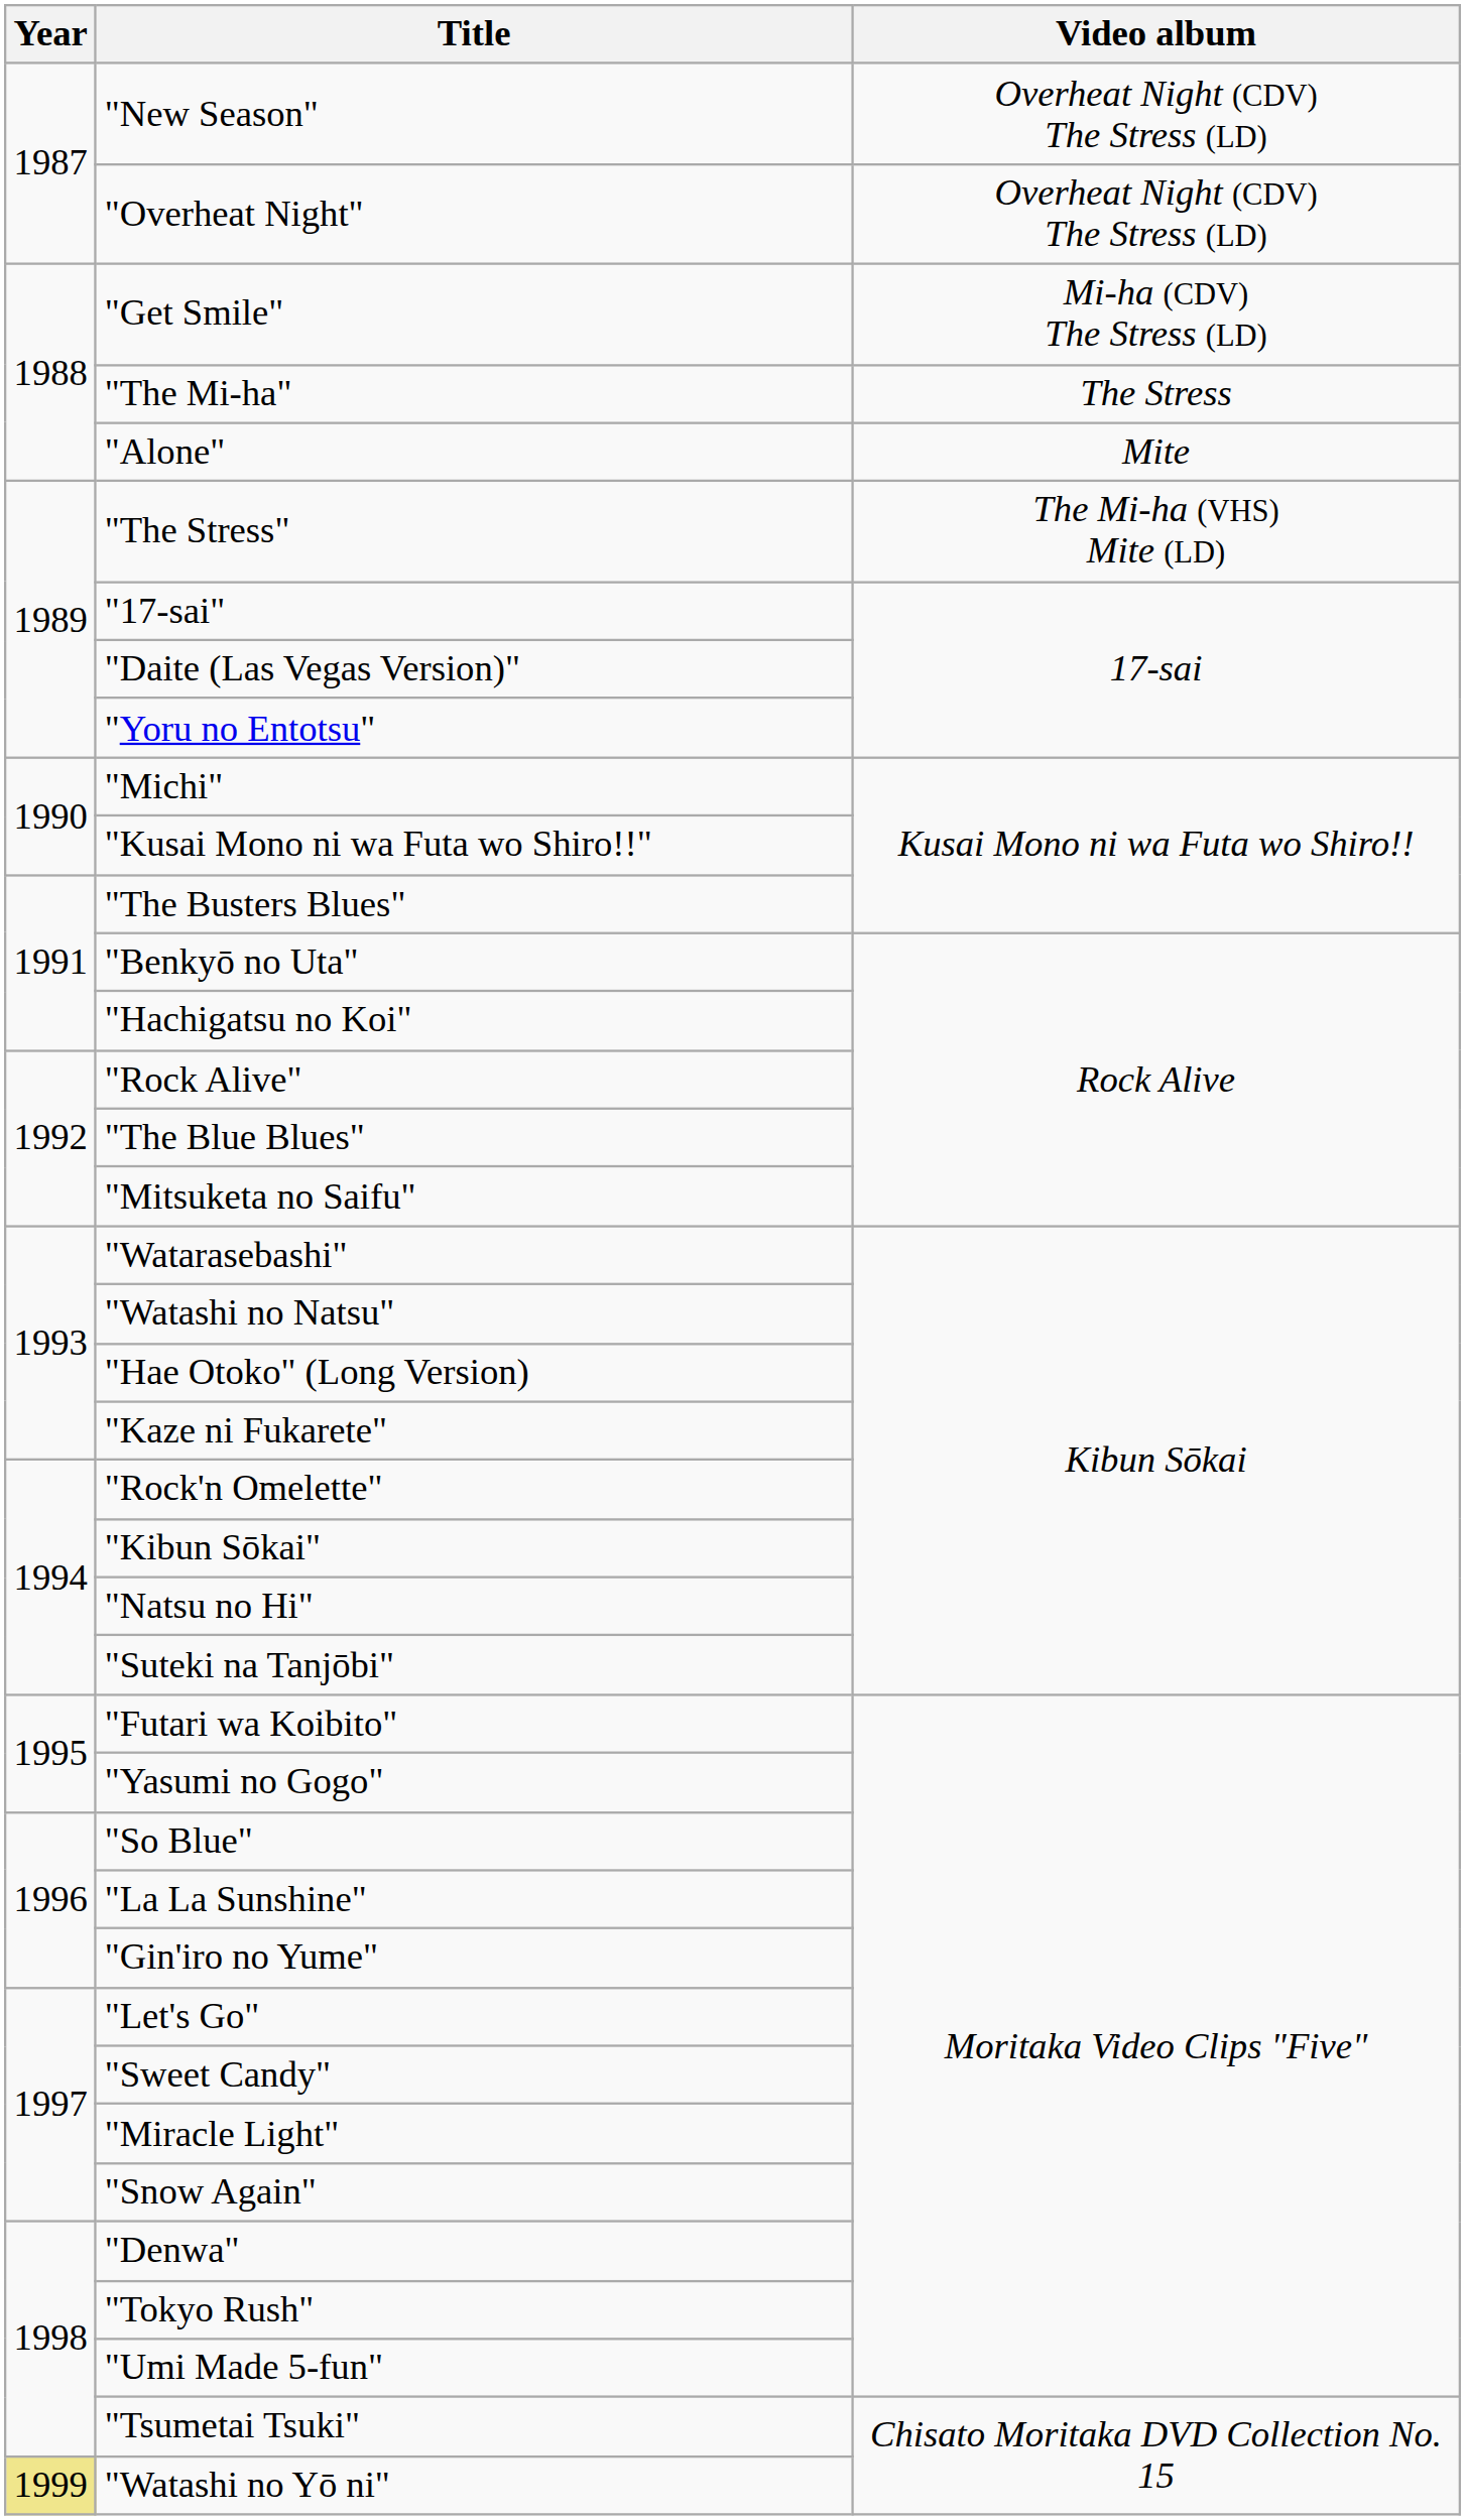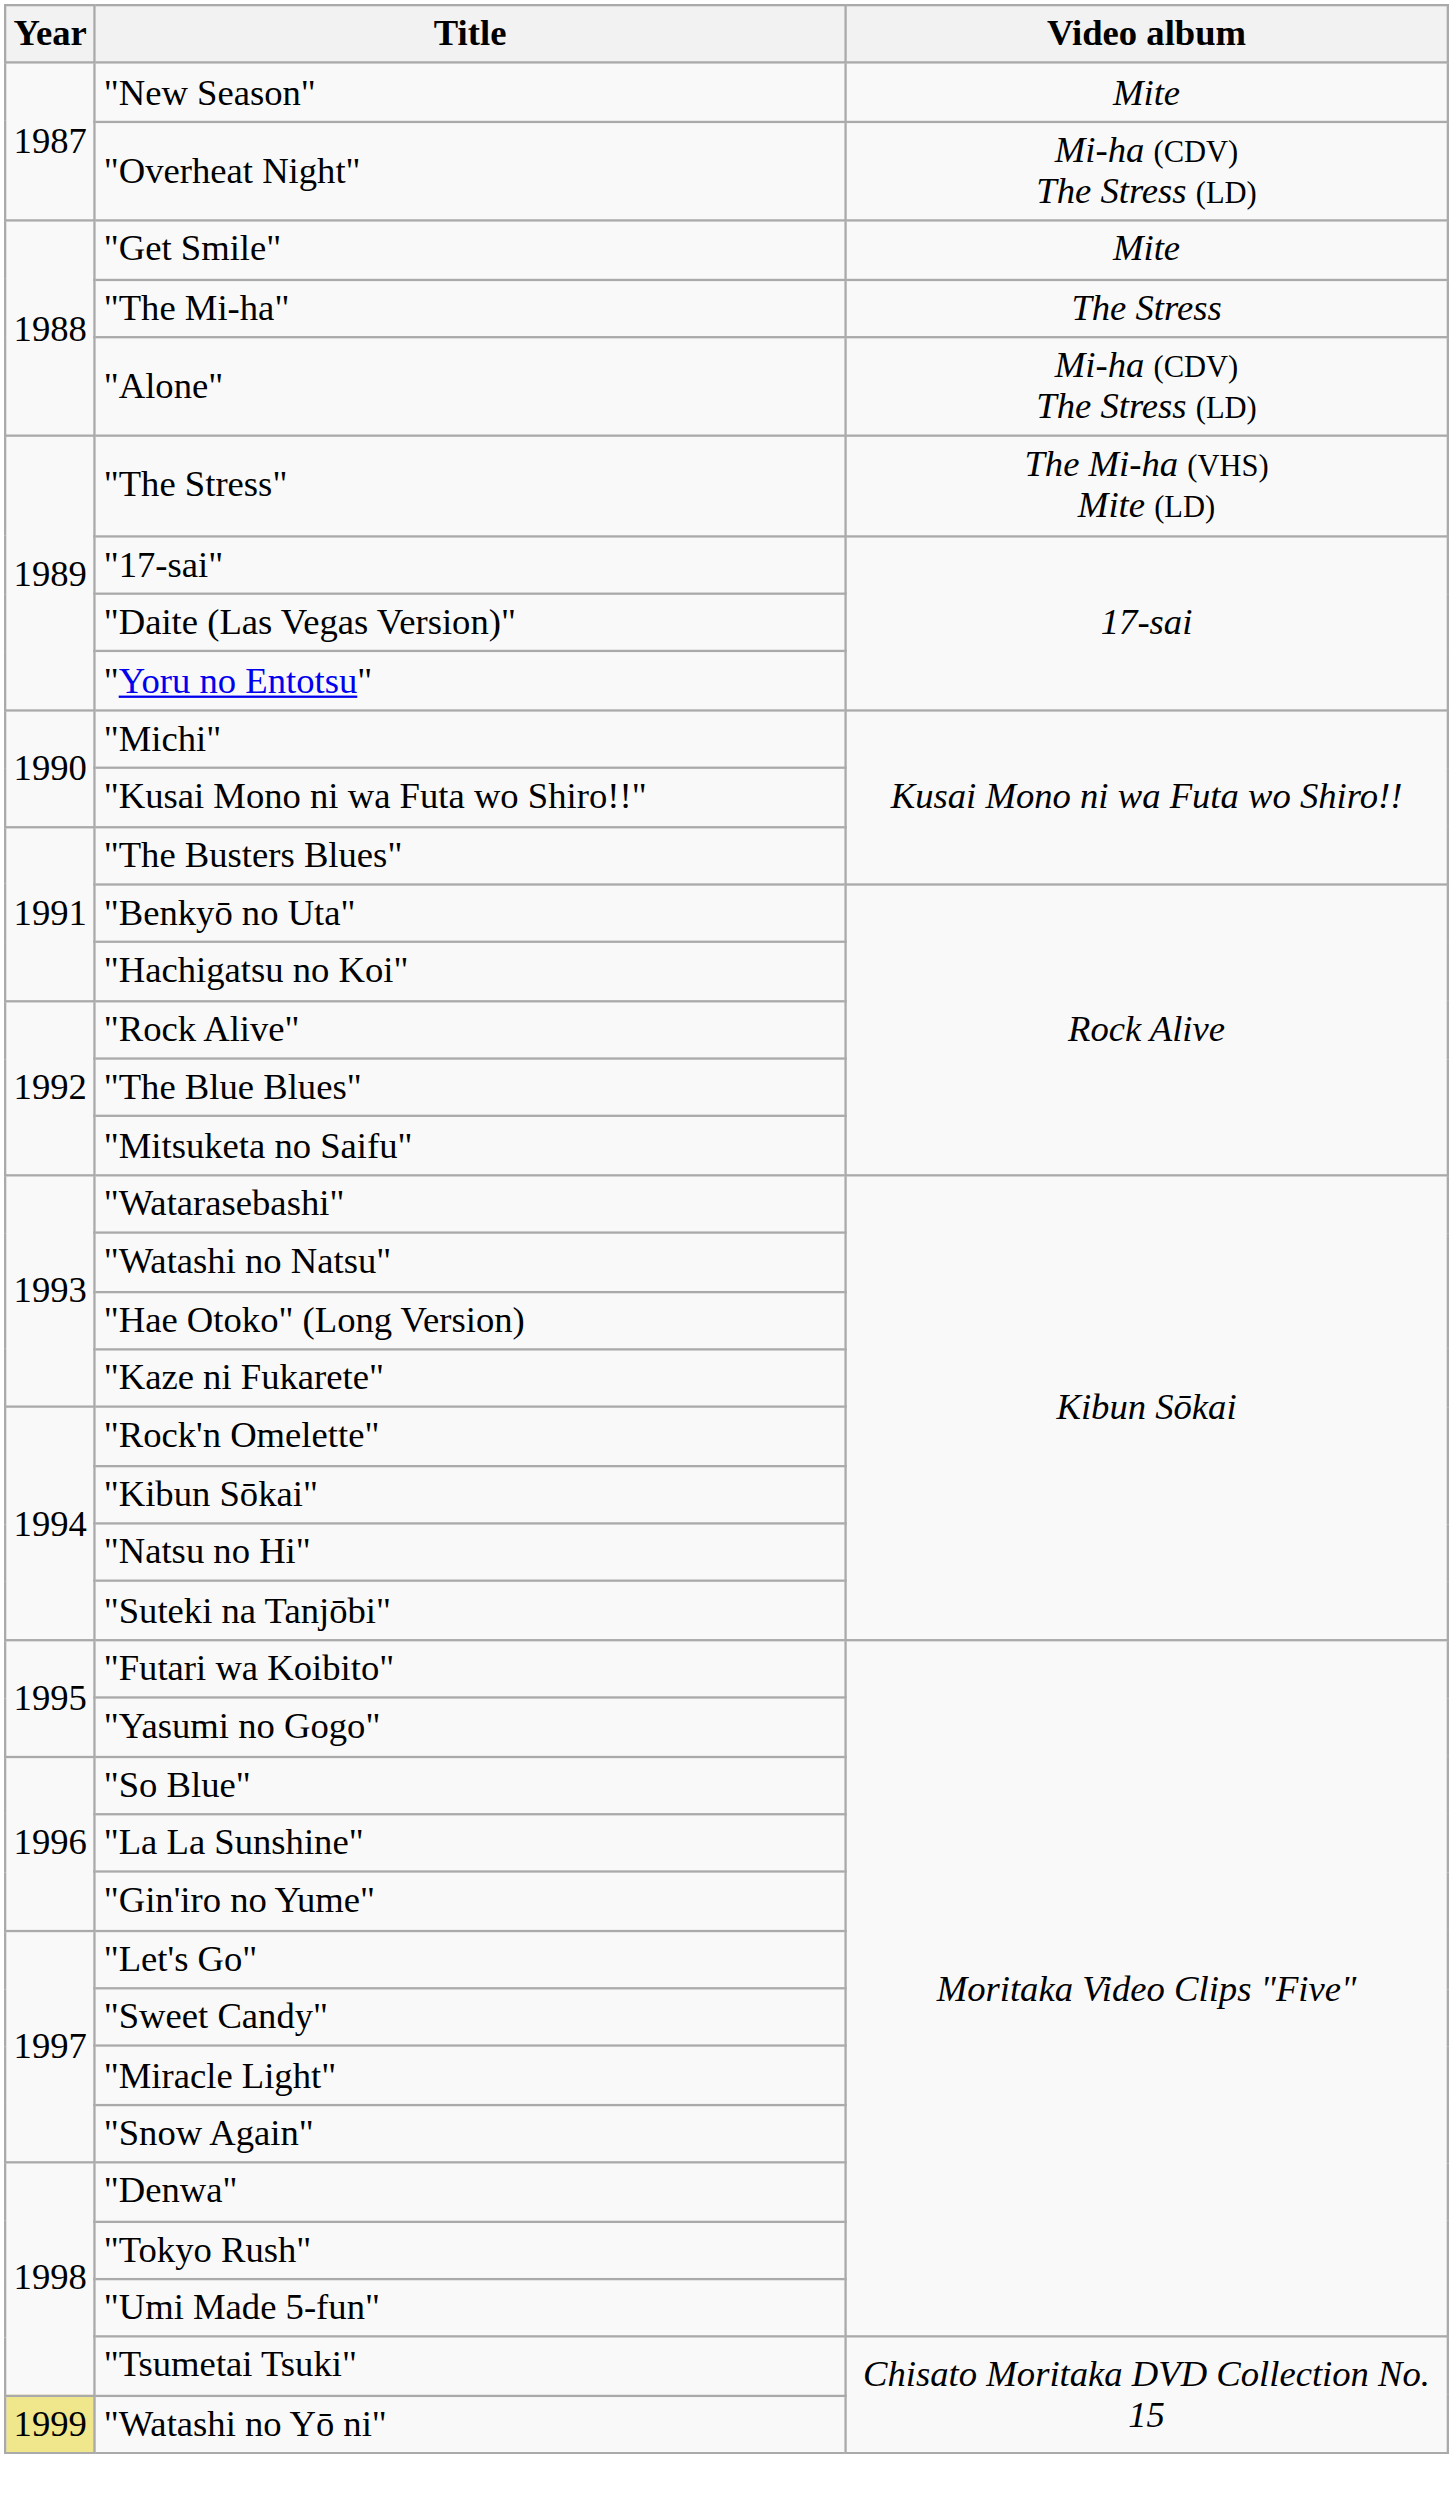"New Season" | Video album: Overheat Night (CDV) The Stress (LD) -> Mite
"Overheat Night" | Video album: Overheat Night (CDV) The Stress (LD) -> Mi-ha (CDV) The Stress (LD)
"Get Smile" | Video album: Mi-ha (CDV) The Stress (LD) -> Mite
"Alone" | Video album: Mite -> Mi-ha (CDV) The Stress (LD)
